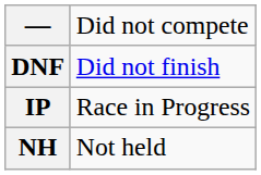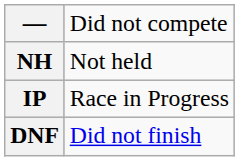rows swapped: DNF <-> NH
